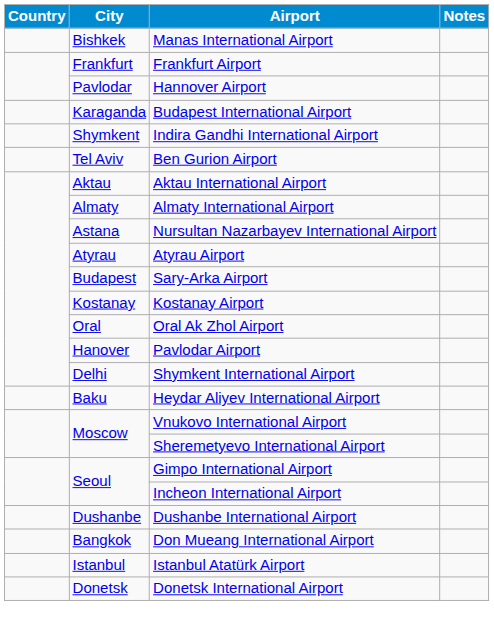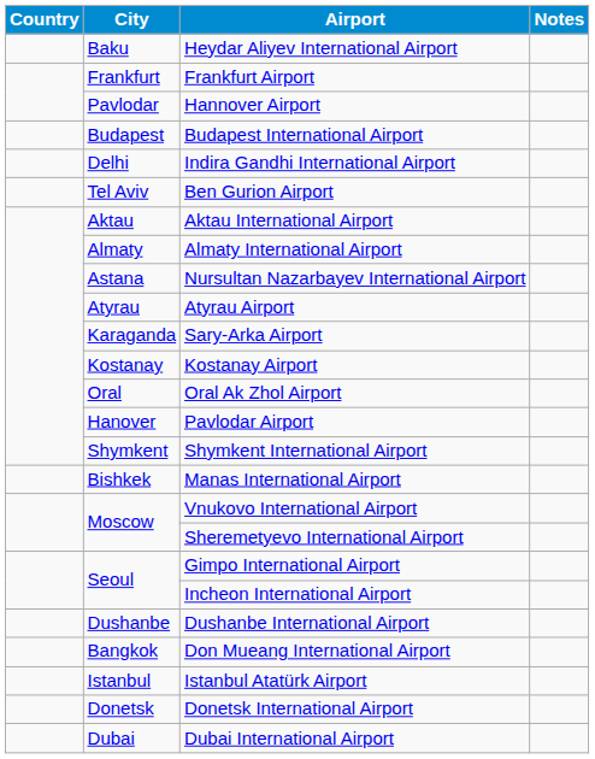rows swapped: Heydar Aliyev International Airport <-> Manas International Airport
Budapest International Airport | City: Karaganda -> Budapest
Indira Gandhi International Airport | City: Shymkent -> Delhi
Sary-Arka Airport | City: Budapest -> Karaganda
Shymkent International Airport | City: Delhi -> Shymkent
+ row: Dubai | Dubai International Airport
